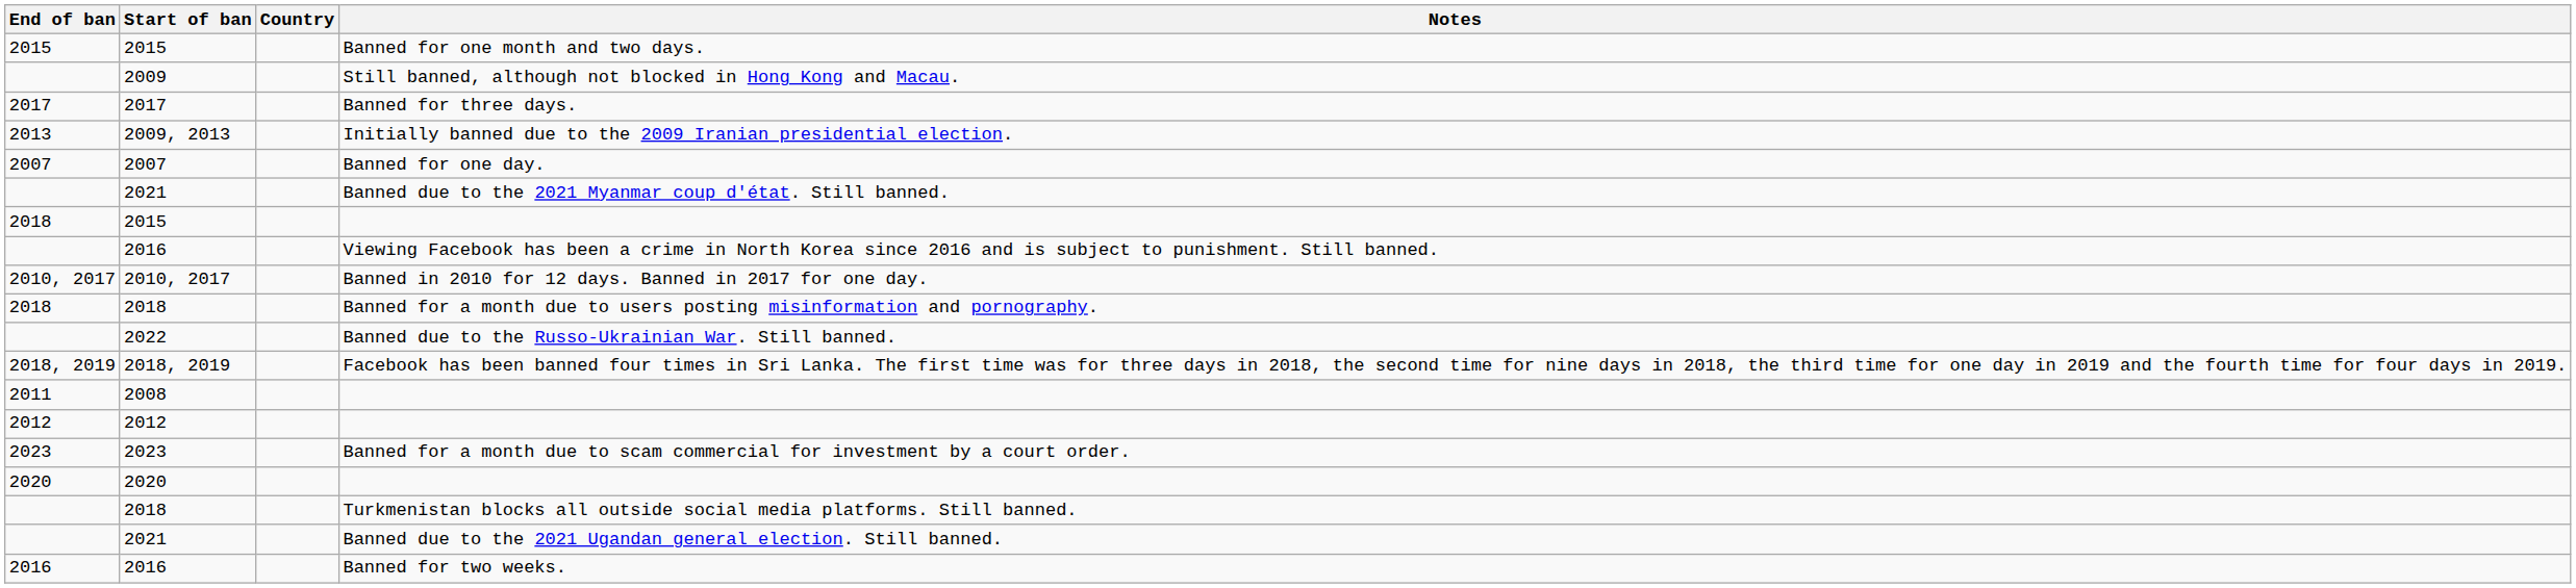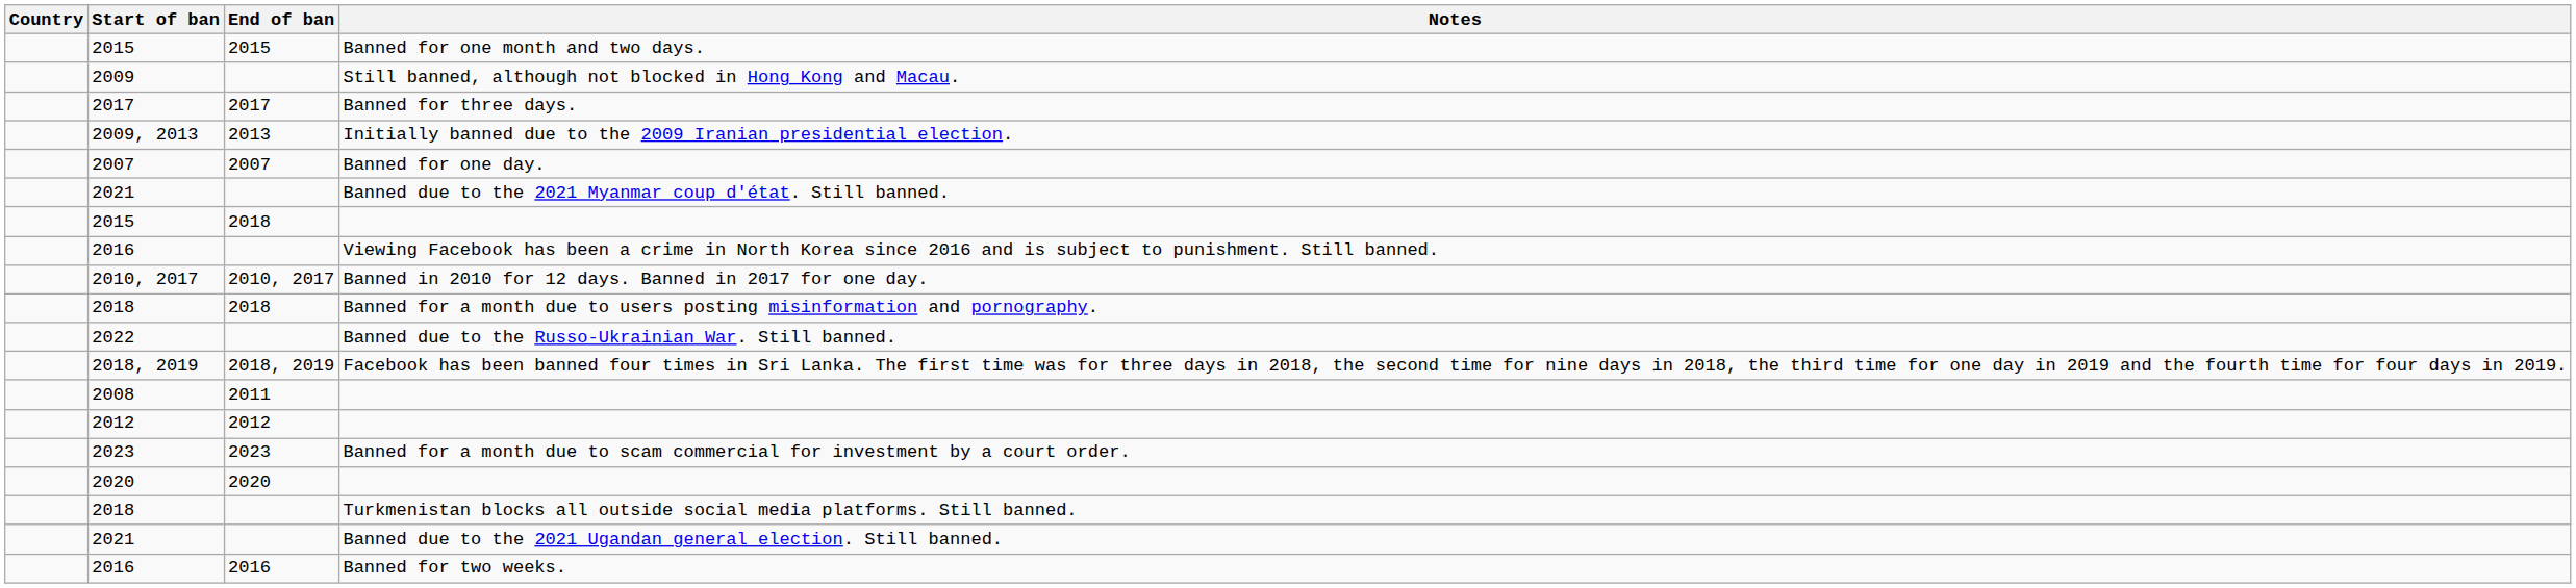columns swapped: Country <-> End of ban
